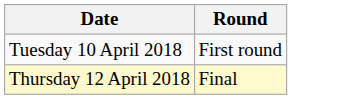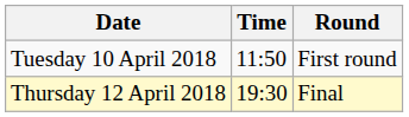+ column: Time | 11:50 | 19:30
